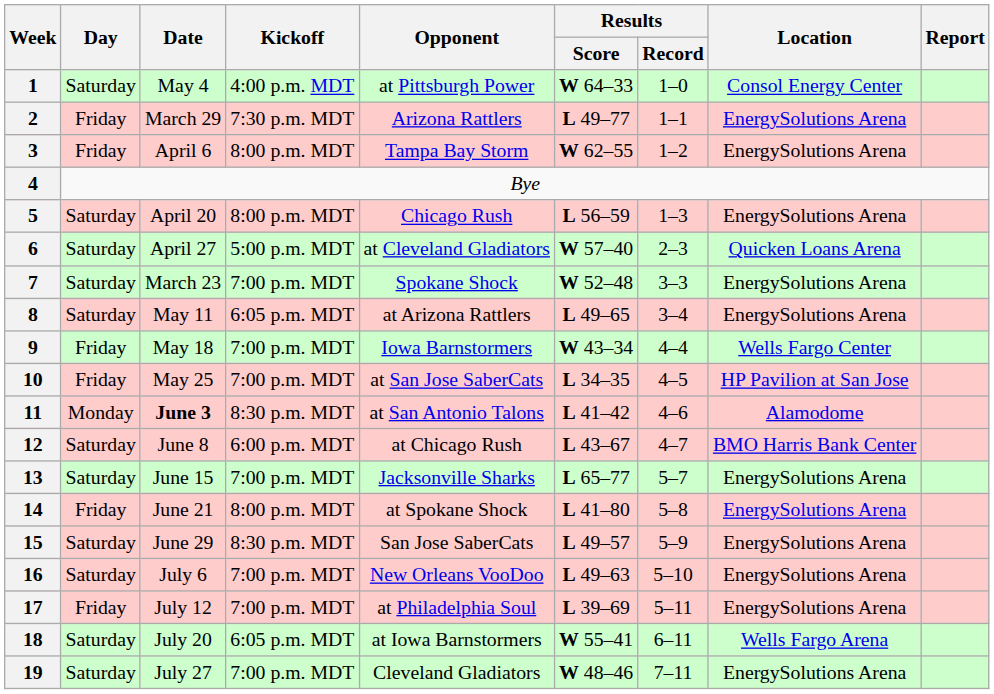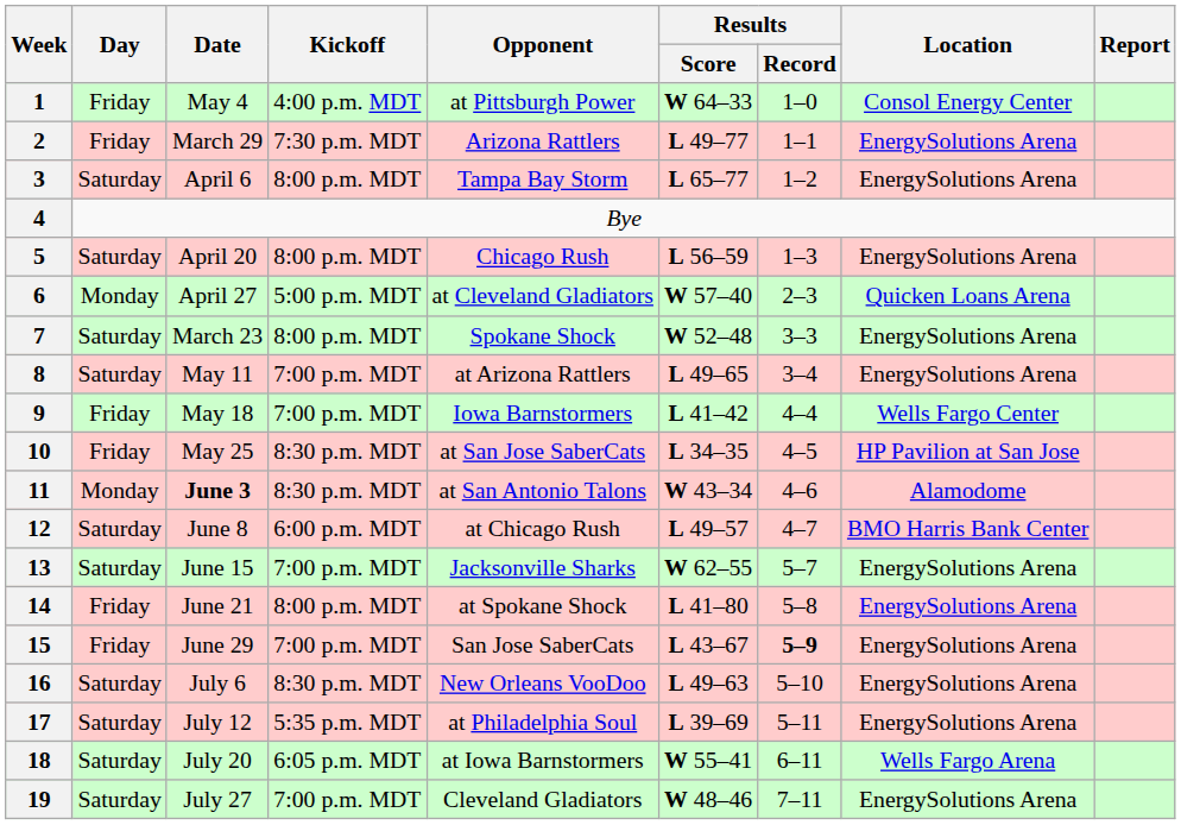1 | Day: Saturday -> Friday
3 | Day: Friday -> Saturday
3 | Results / Score: W 62–55 -> L 65–77
6 | Day: Saturday -> Monday
7 | Kickoff: 7:00 p.m. MDT -> 8:00 p.m. MDT
8 | Kickoff: 6:05 p.m. MDT -> 7:00 p.m. MDT
9 | Results / Score: W 43–34 -> L 41–42
10 | Kickoff: 7:00 p.m. MDT -> 8:30 p.m. MDT
11 | Results / Score: L 41–42 -> W 43–34
12 | Results / Score: L 43–67 -> L 49–57
13 | Results / Score: L 65–77 -> W 62–55
15 | Day: Saturday -> Friday
15 | Kickoff: 8:30 p.m. MDT -> 7:00 p.m. MDT
15 | Results / Score: L 49–57 -> L 43–67
15 | Results / Record: normal -> bold
16 | Kickoff: 7:00 p.m. MDT -> 8:30 p.m. MDT
17 | Day: Friday -> Saturday
17 | Kickoff: 7:00 p.m. MDT -> 5:35 p.m. MDT
